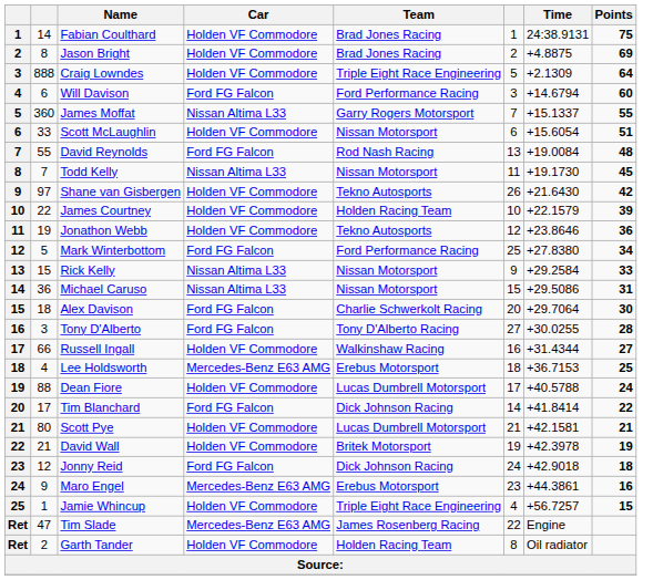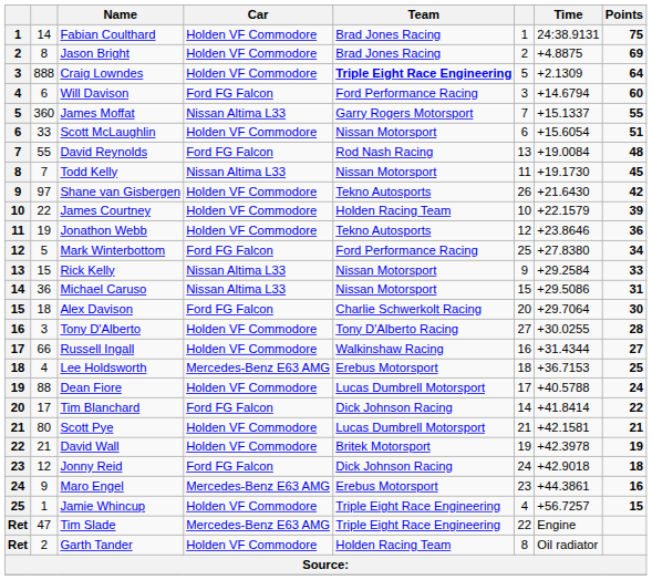Craig Lowndes | Team: normal -> bold
Tony D'Alberto | Car: Ford FG Falcon -> Holden VF Commodore
Tim Slade | Team: James Rosenberg Racing -> Triple Eight Race Engineering
